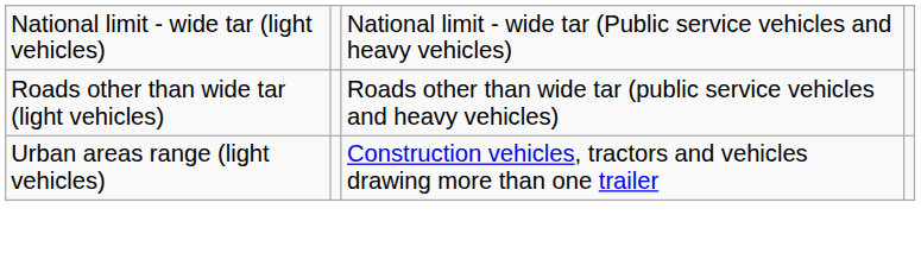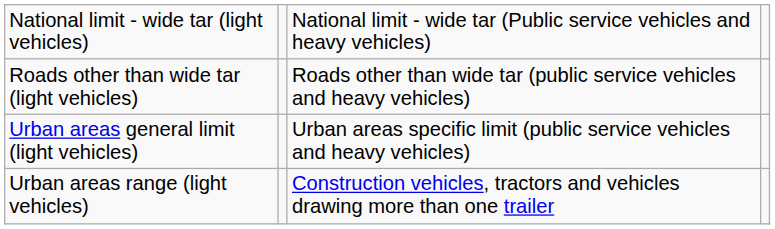+ row: Urban areas general limit (light vehicles) | Urban areas specific limit (public service vehicles and heavy vehicles)
